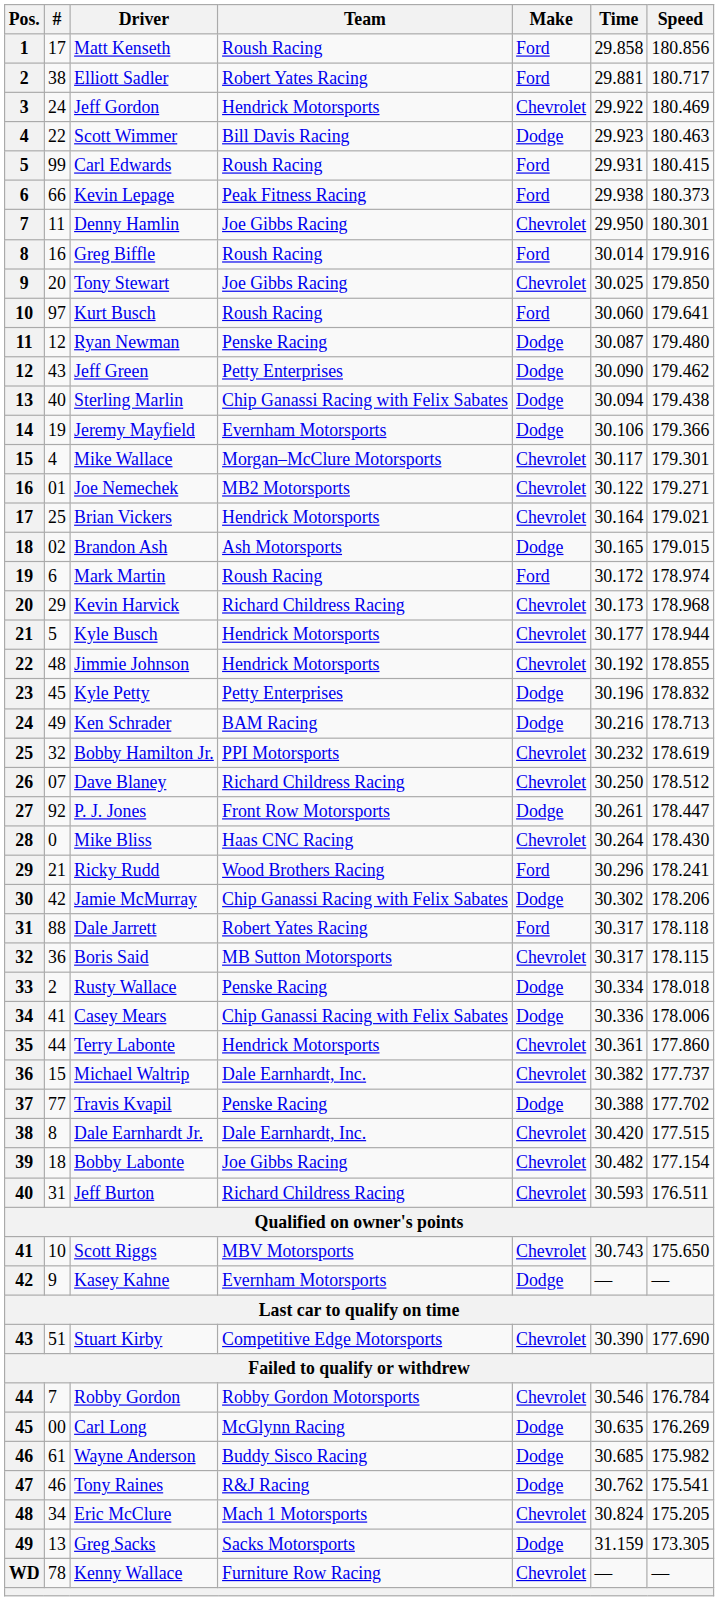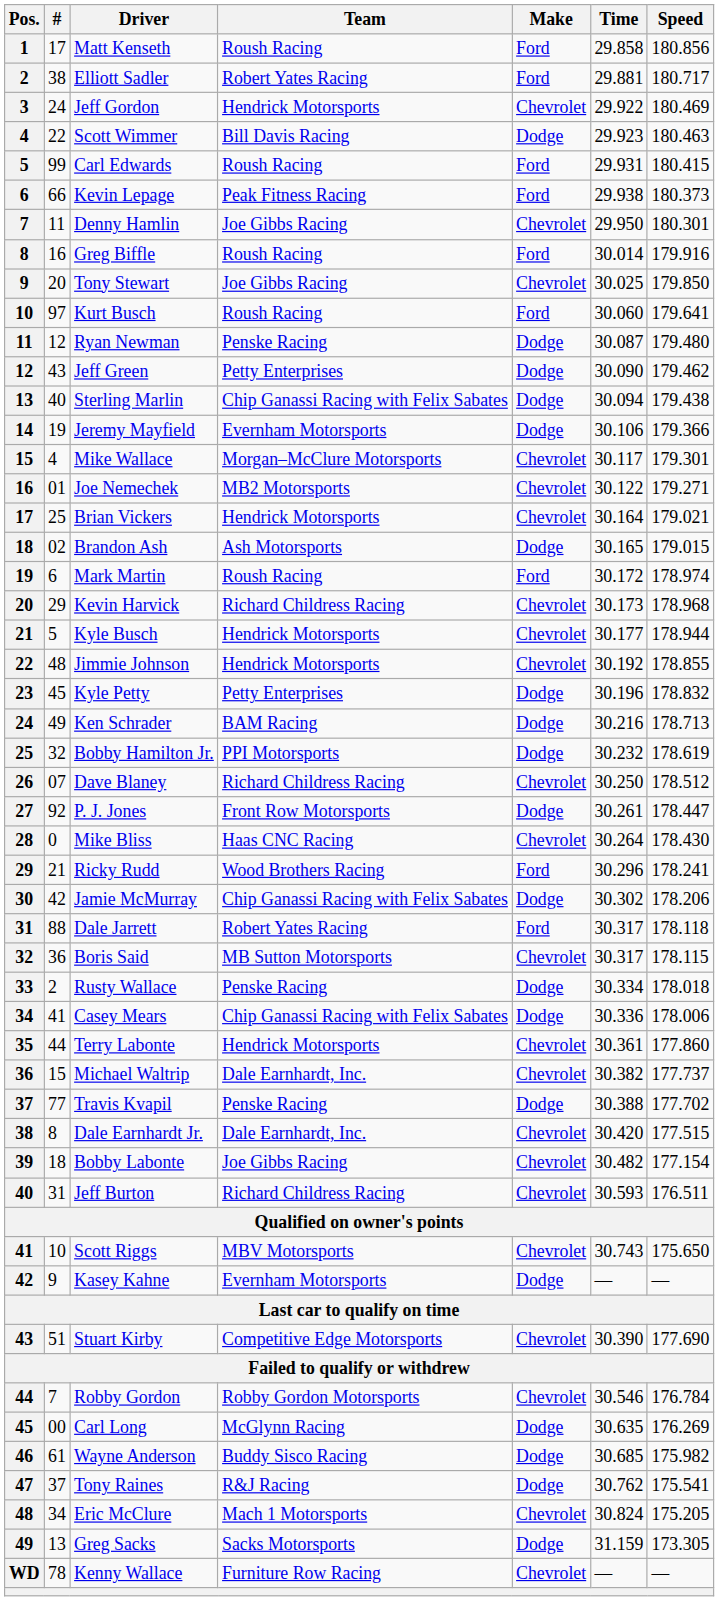Bobby Hamilton Jr. | Make: Chevrolet -> Dodge
Tony Raines | #: 46 -> 37
